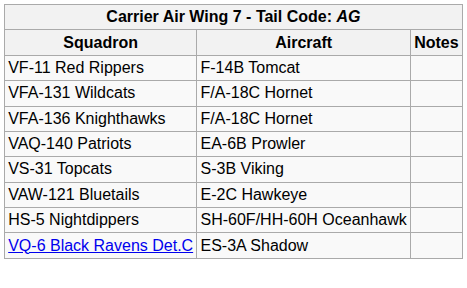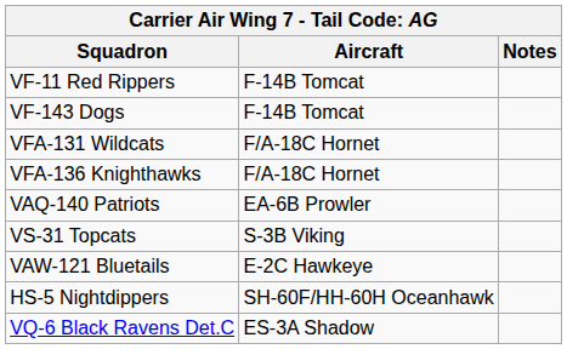+ row: VF-143 Dogs | F-14B Tomcat
